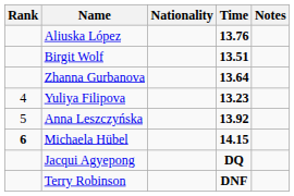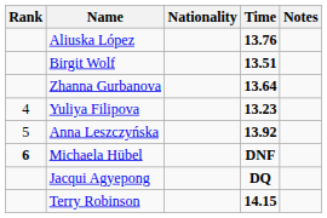Michaela Hübel | Time: 14.15 -> DNF
Terry Robinson | Time: DNF -> 14.15
